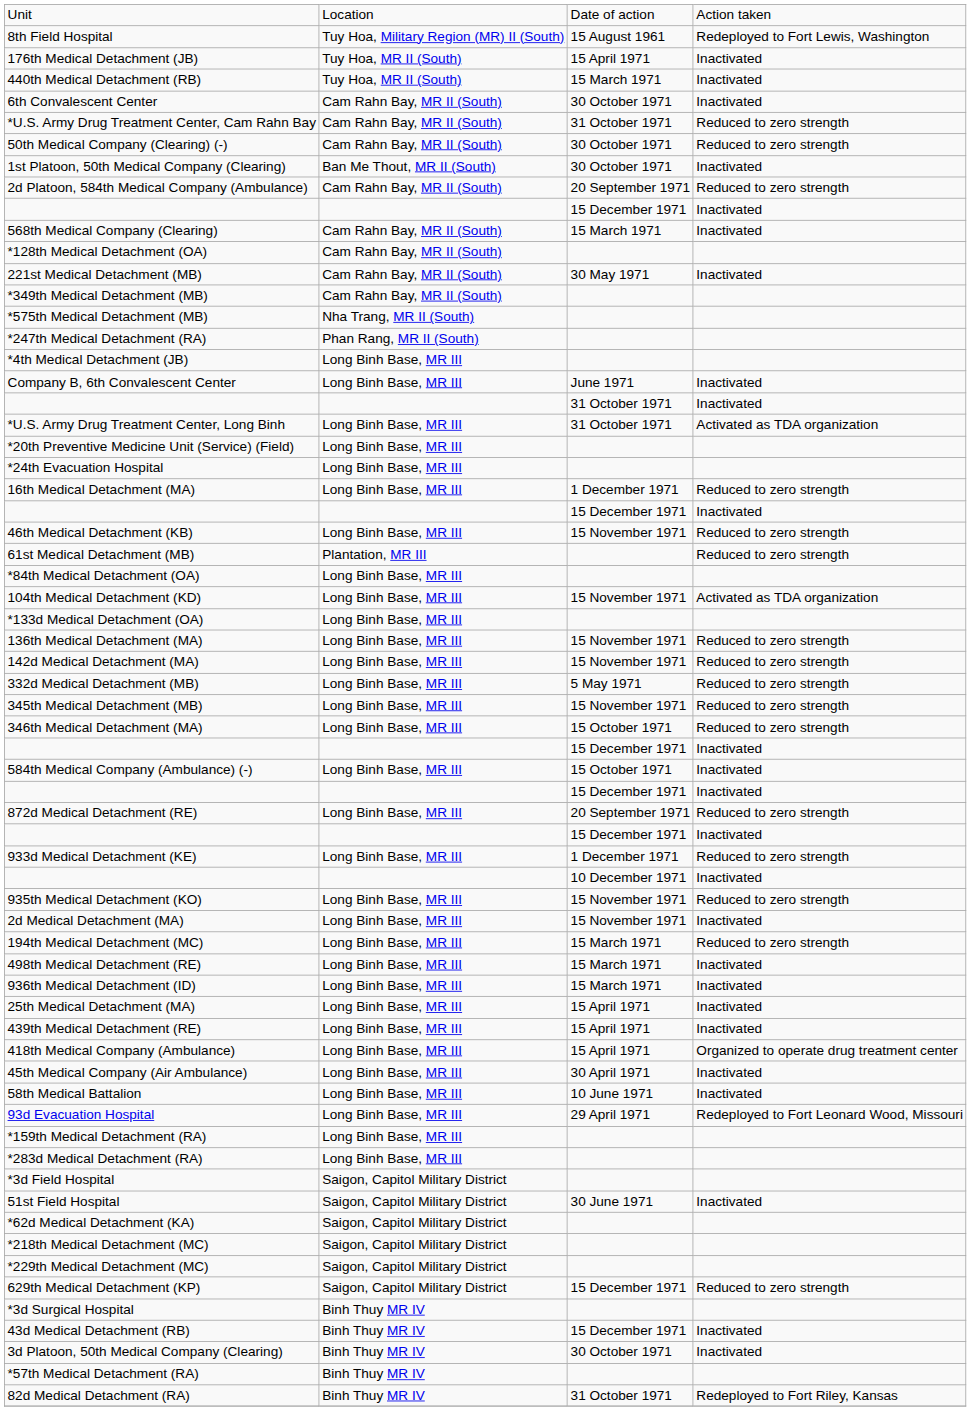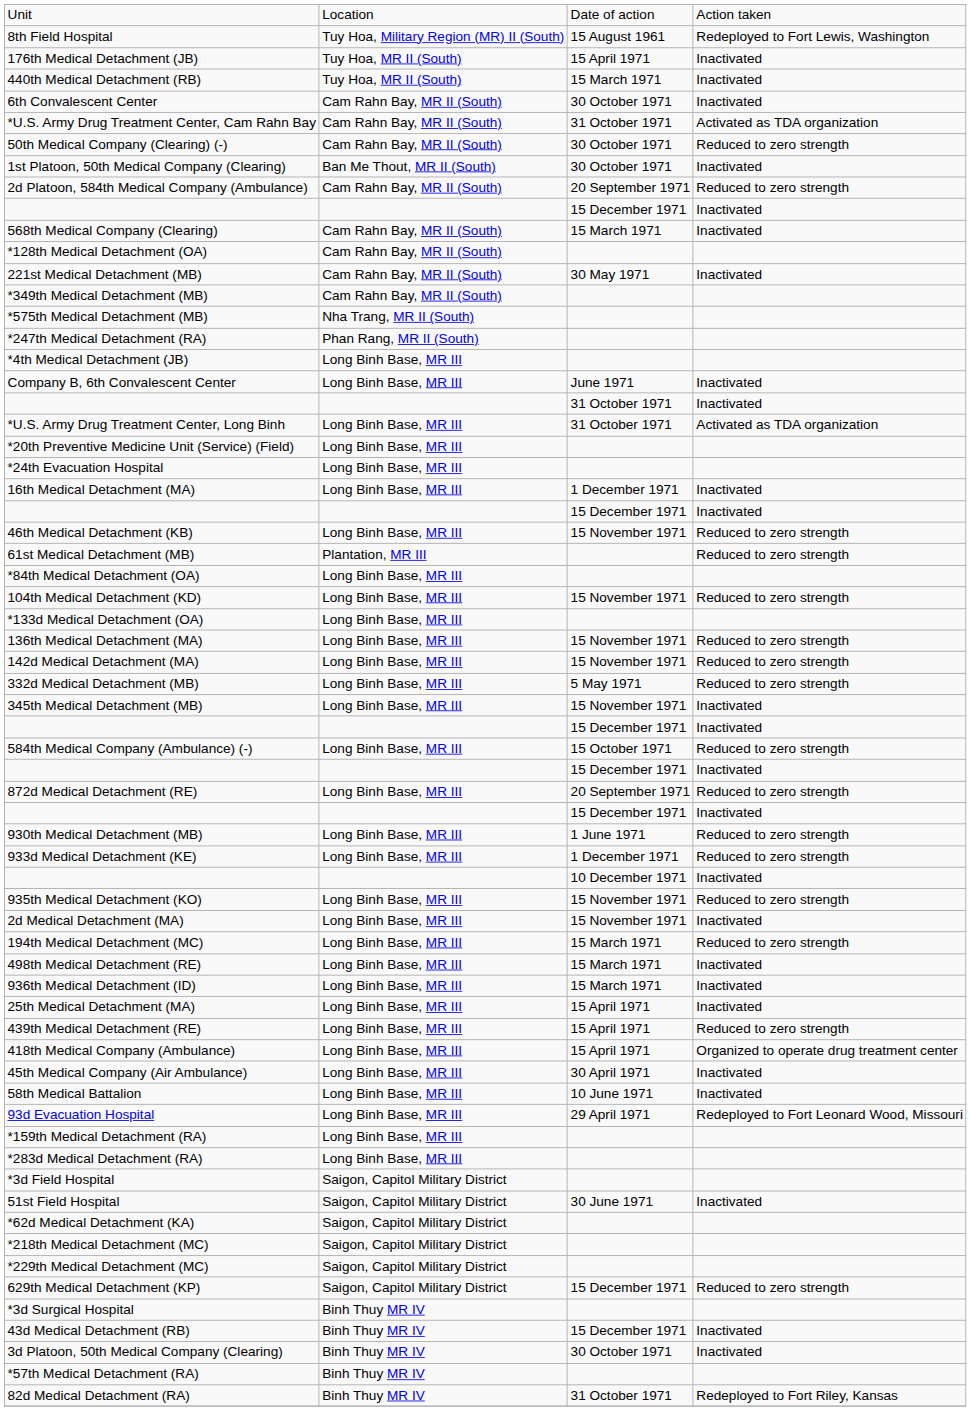*U.S. Army Drug Treatment Center, Cam Rahn Bay | column 4: Reduced to zero strength -> Activated as TDA organization
16th Medical Detachment (MA) | column 4: Reduced to zero strength -> Inactivated
104th Medical Detachment (KD) | column 4: Activated as TDA organization -> Reduced to zero strength
345th Medical Detachment (MB) | column 4: Reduced to zero strength -> Inactivated
- row: 346th Medical Detachment (MA) | Long Binh Base, MR III | 15 October 1971 | Reduced to zero strength
584th Medical Company (Ambulance) (-) | column 4: Inactivated -> Reduced to zero strength
+ row: 930th Medical Detachment (MB) | Long Binh Base, MR III | 1 June 1971 | Reduced to zero strength
439th Medical Detachment (RE) | column 4: Inactivated -> Reduced to zero strength
